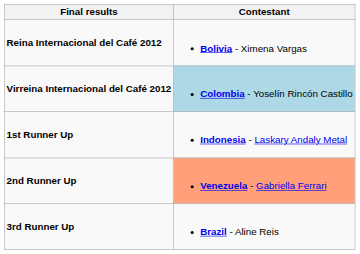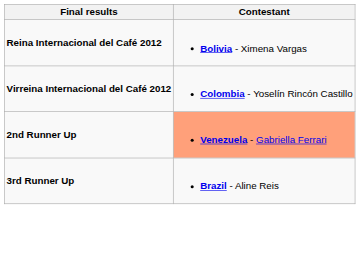Virreina Internacional del Café 2012 | Contestant: lightblue background -> no background
- row: 1st Runner Up | Indonesia - Laskary Andaly Metal
